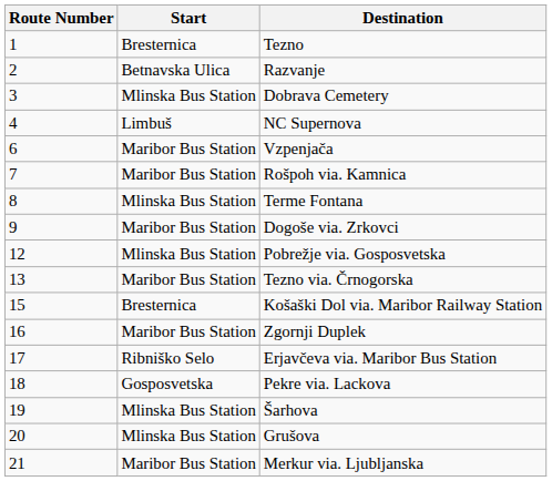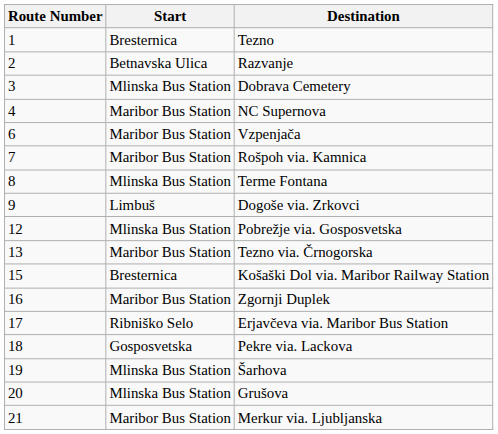NC Supernova | Start: Limbuš -> Maribor Bus Station
Dogoše via. Zrkovci | Start: Maribor Bus Station -> Limbuš
